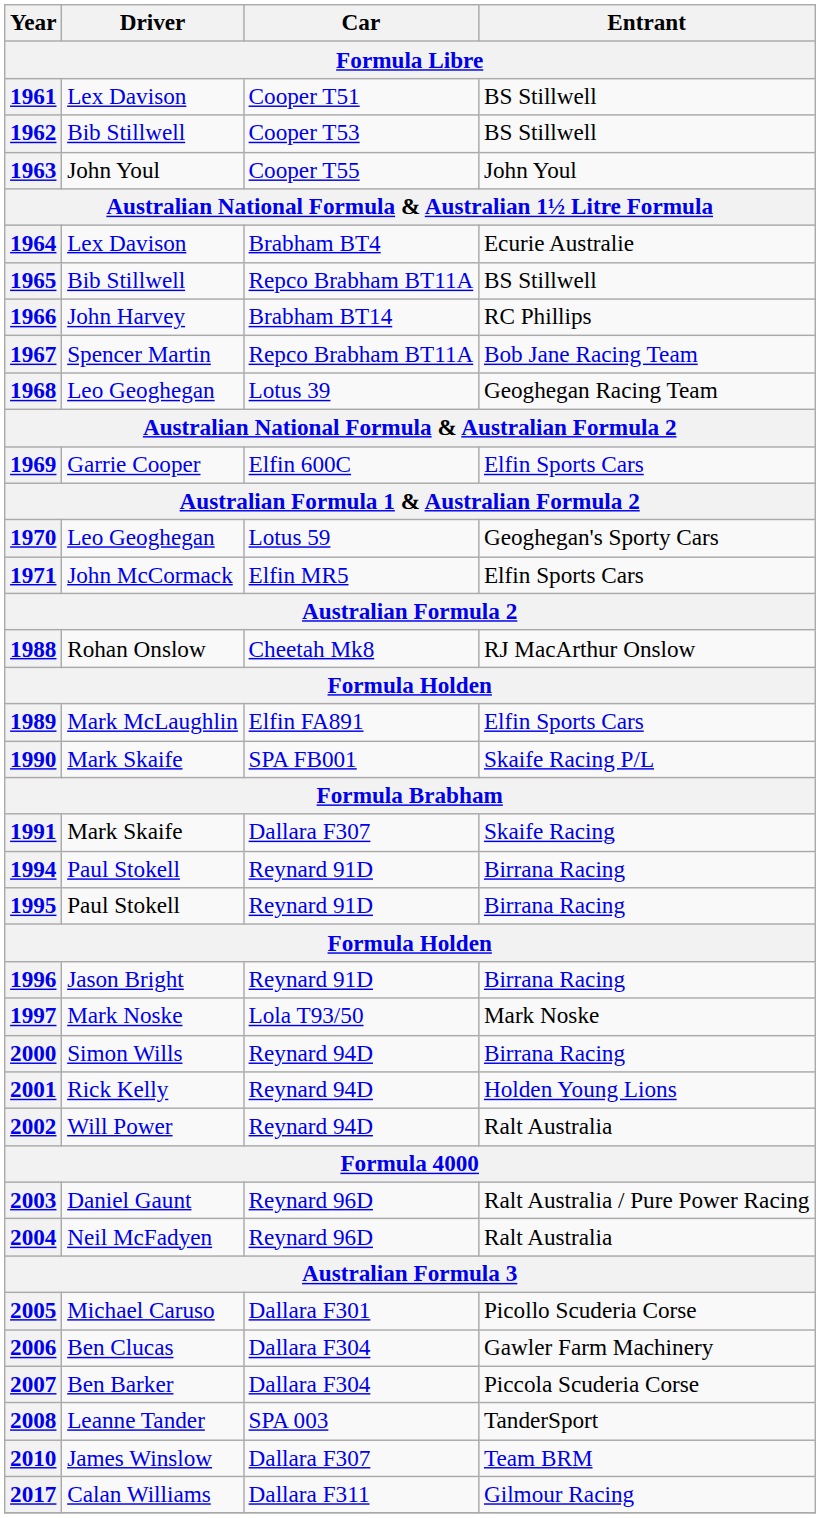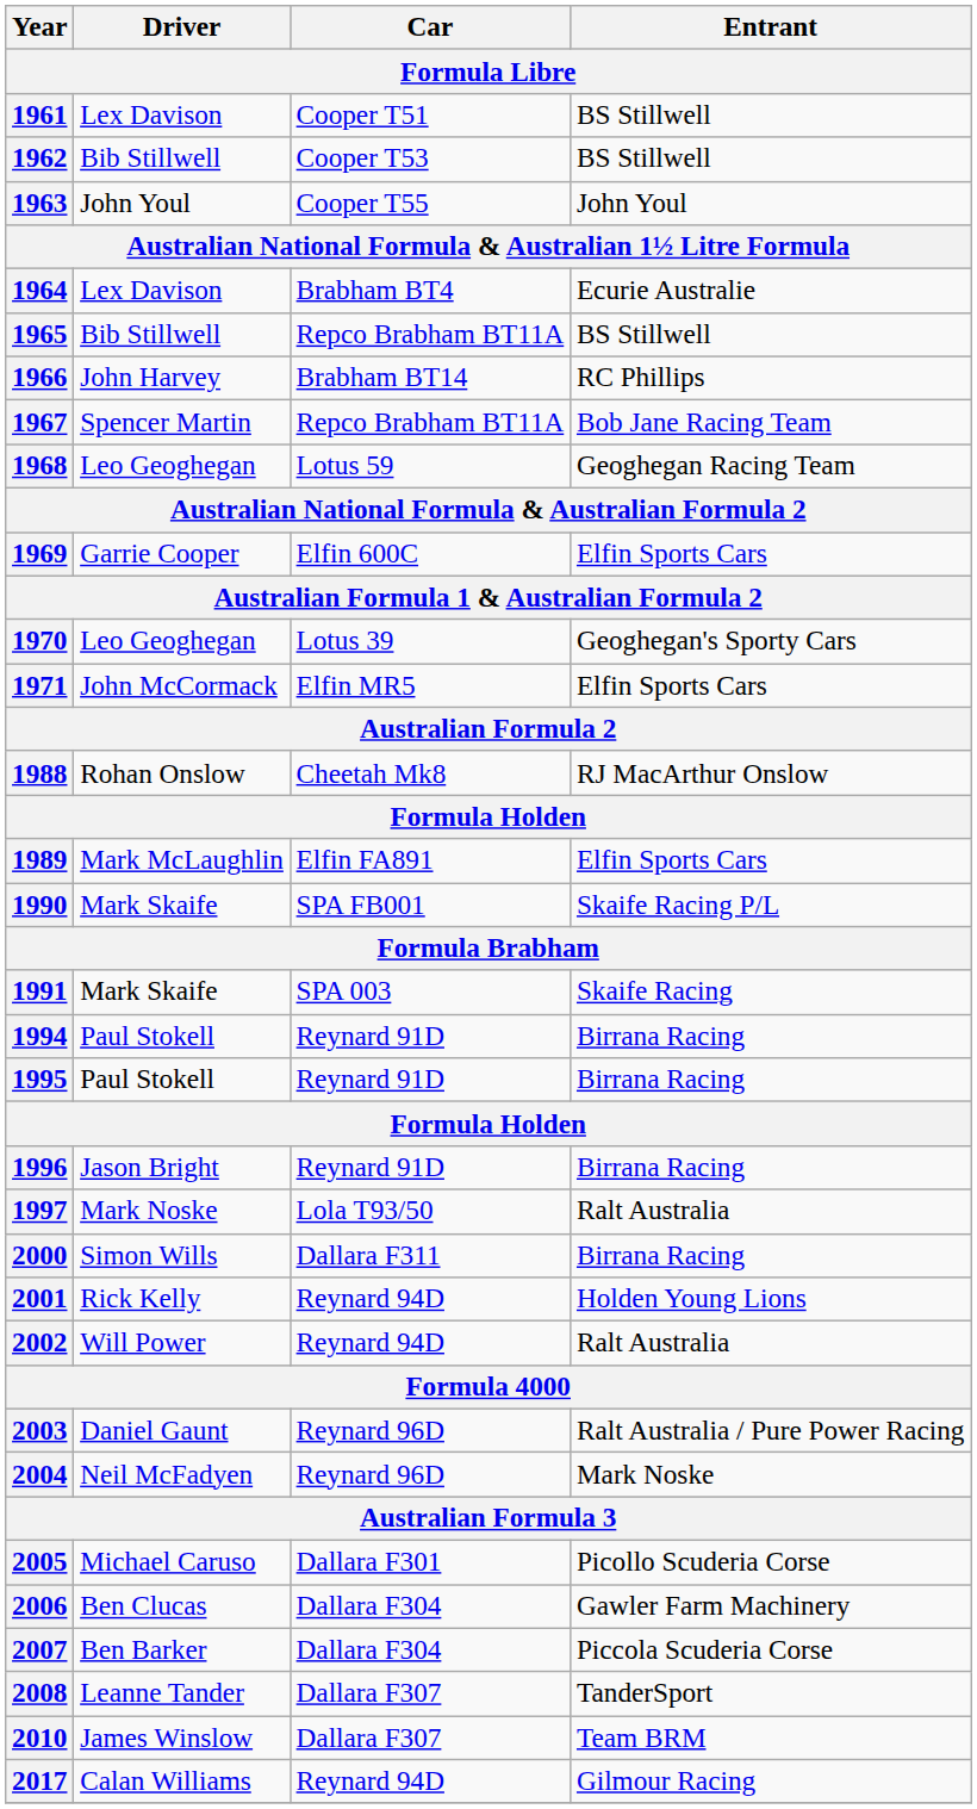1968 | Car: Lotus 39 -> Lotus 59
1970 | Car: Lotus 59 -> Lotus 39
1991 | Car: Dallara F307 -> SPA 003
1997 | Entrant: Mark Noske -> Ralt Australia
2000 | Car: Reynard 94D -> Dallara F311
2004 | Entrant: Ralt Australia -> Mark Noske
2008 | Car: SPA 003 -> Dallara F307
2017 | Car: Dallara F311 -> Reynard 94D
